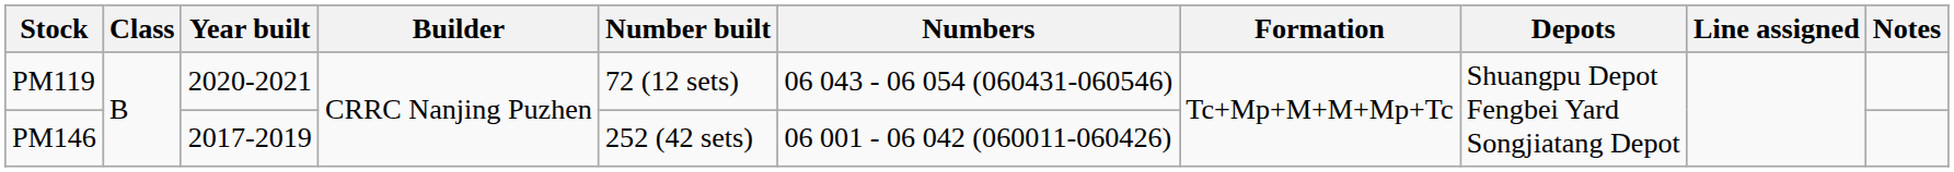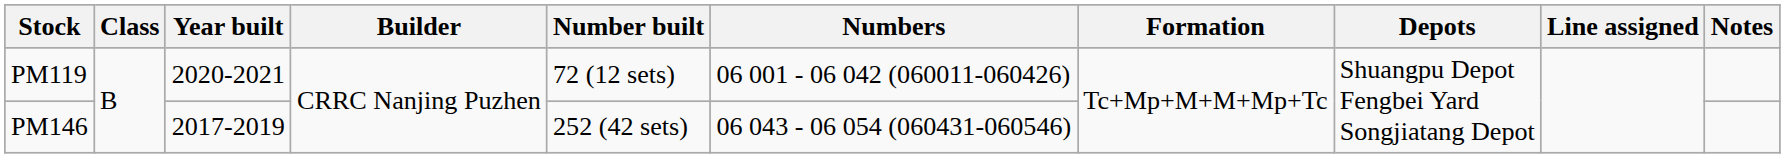PM119 | Numbers: 06 043 - 06 054 (060431-060546) -> 06 001 - 06 042 (060011-060426)
PM146 | Numbers: 06 001 - 06 042 (060011-060426) -> 06 043 - 06 054 (060431-060546)
